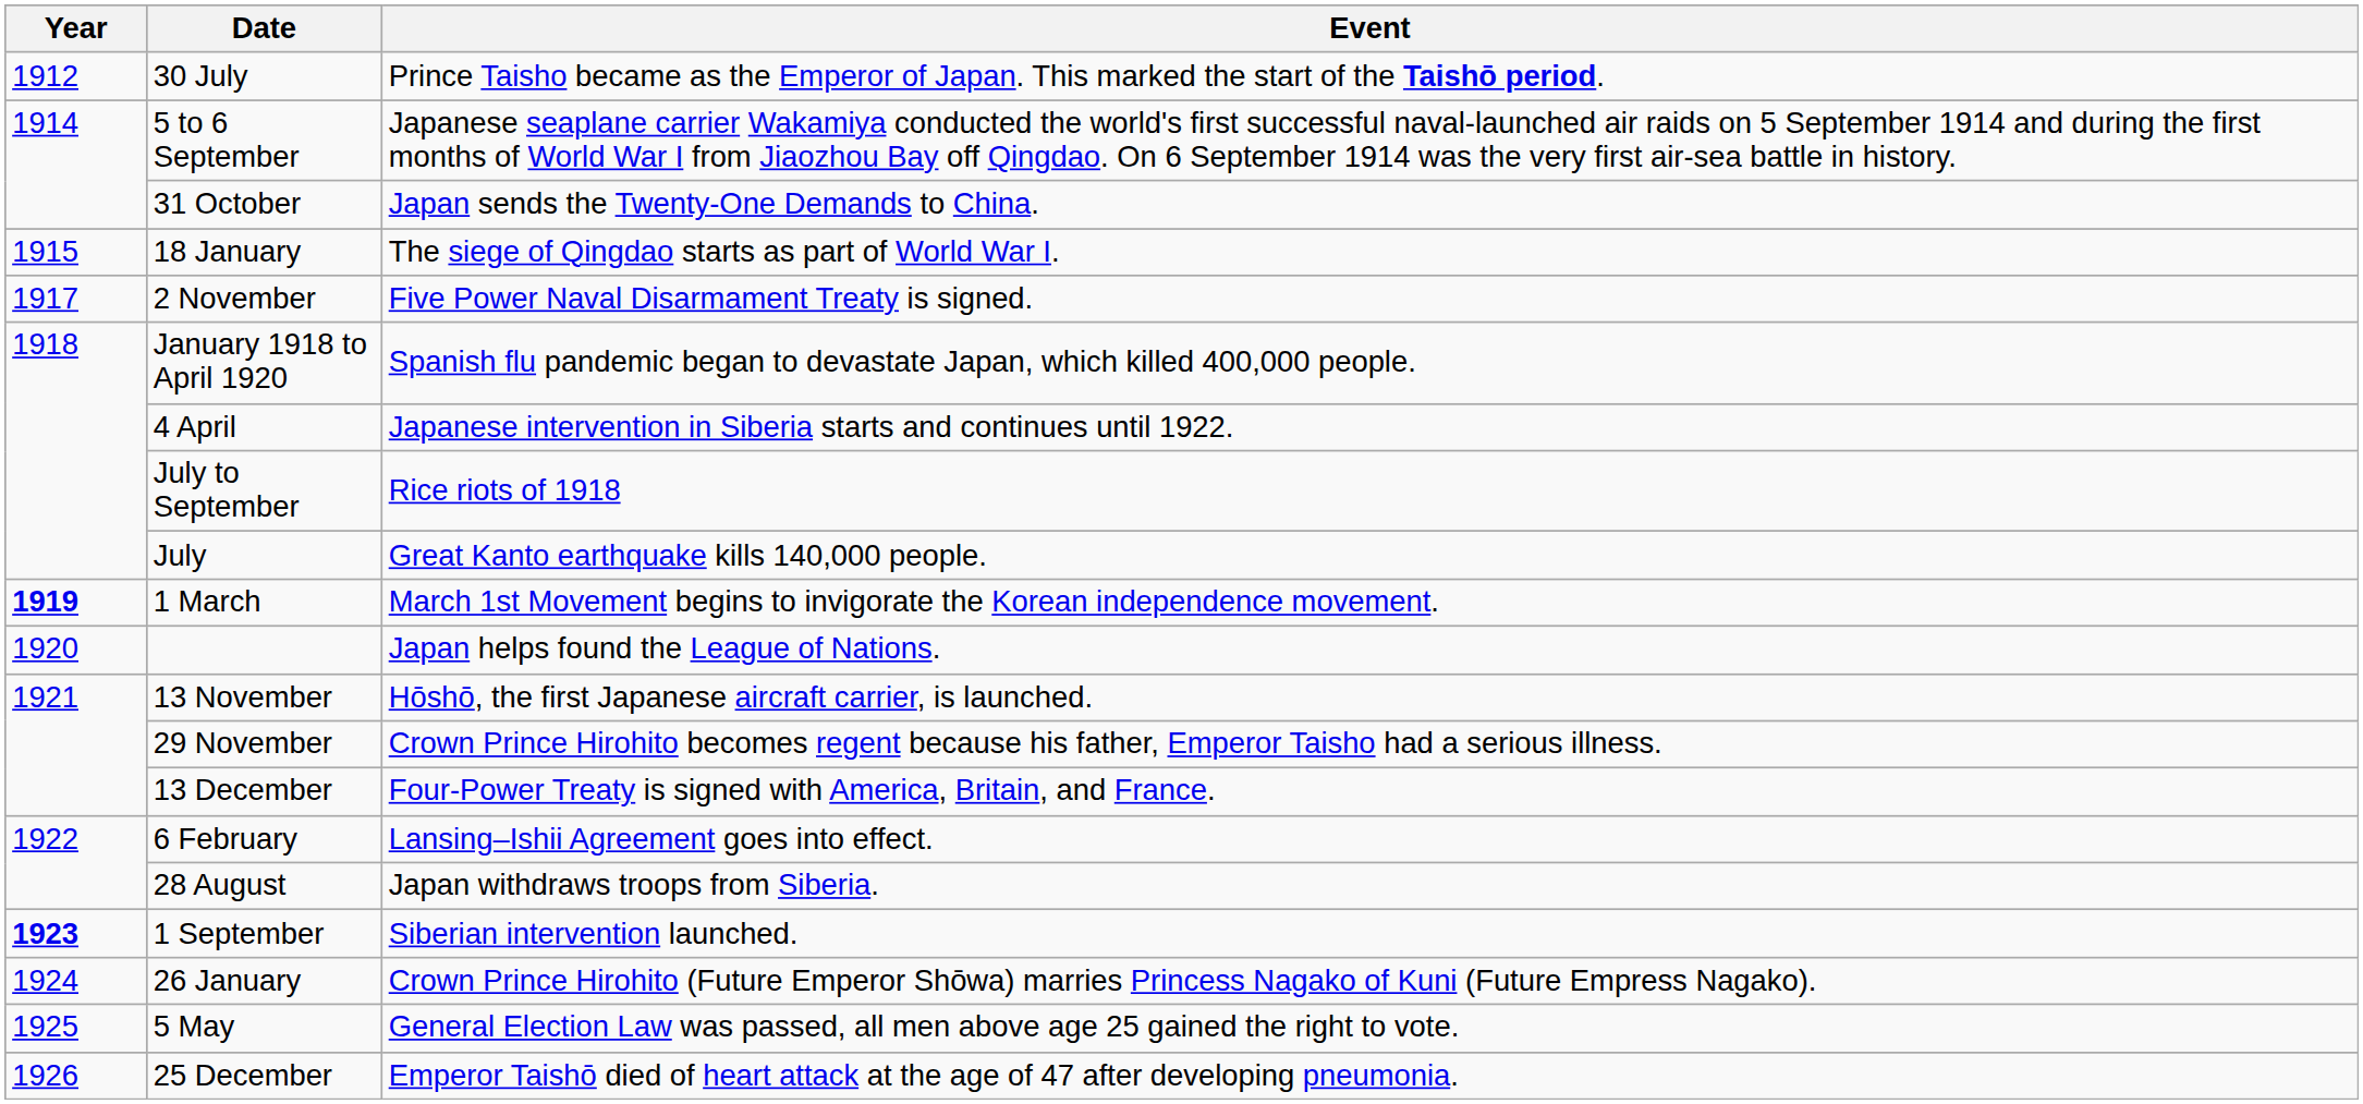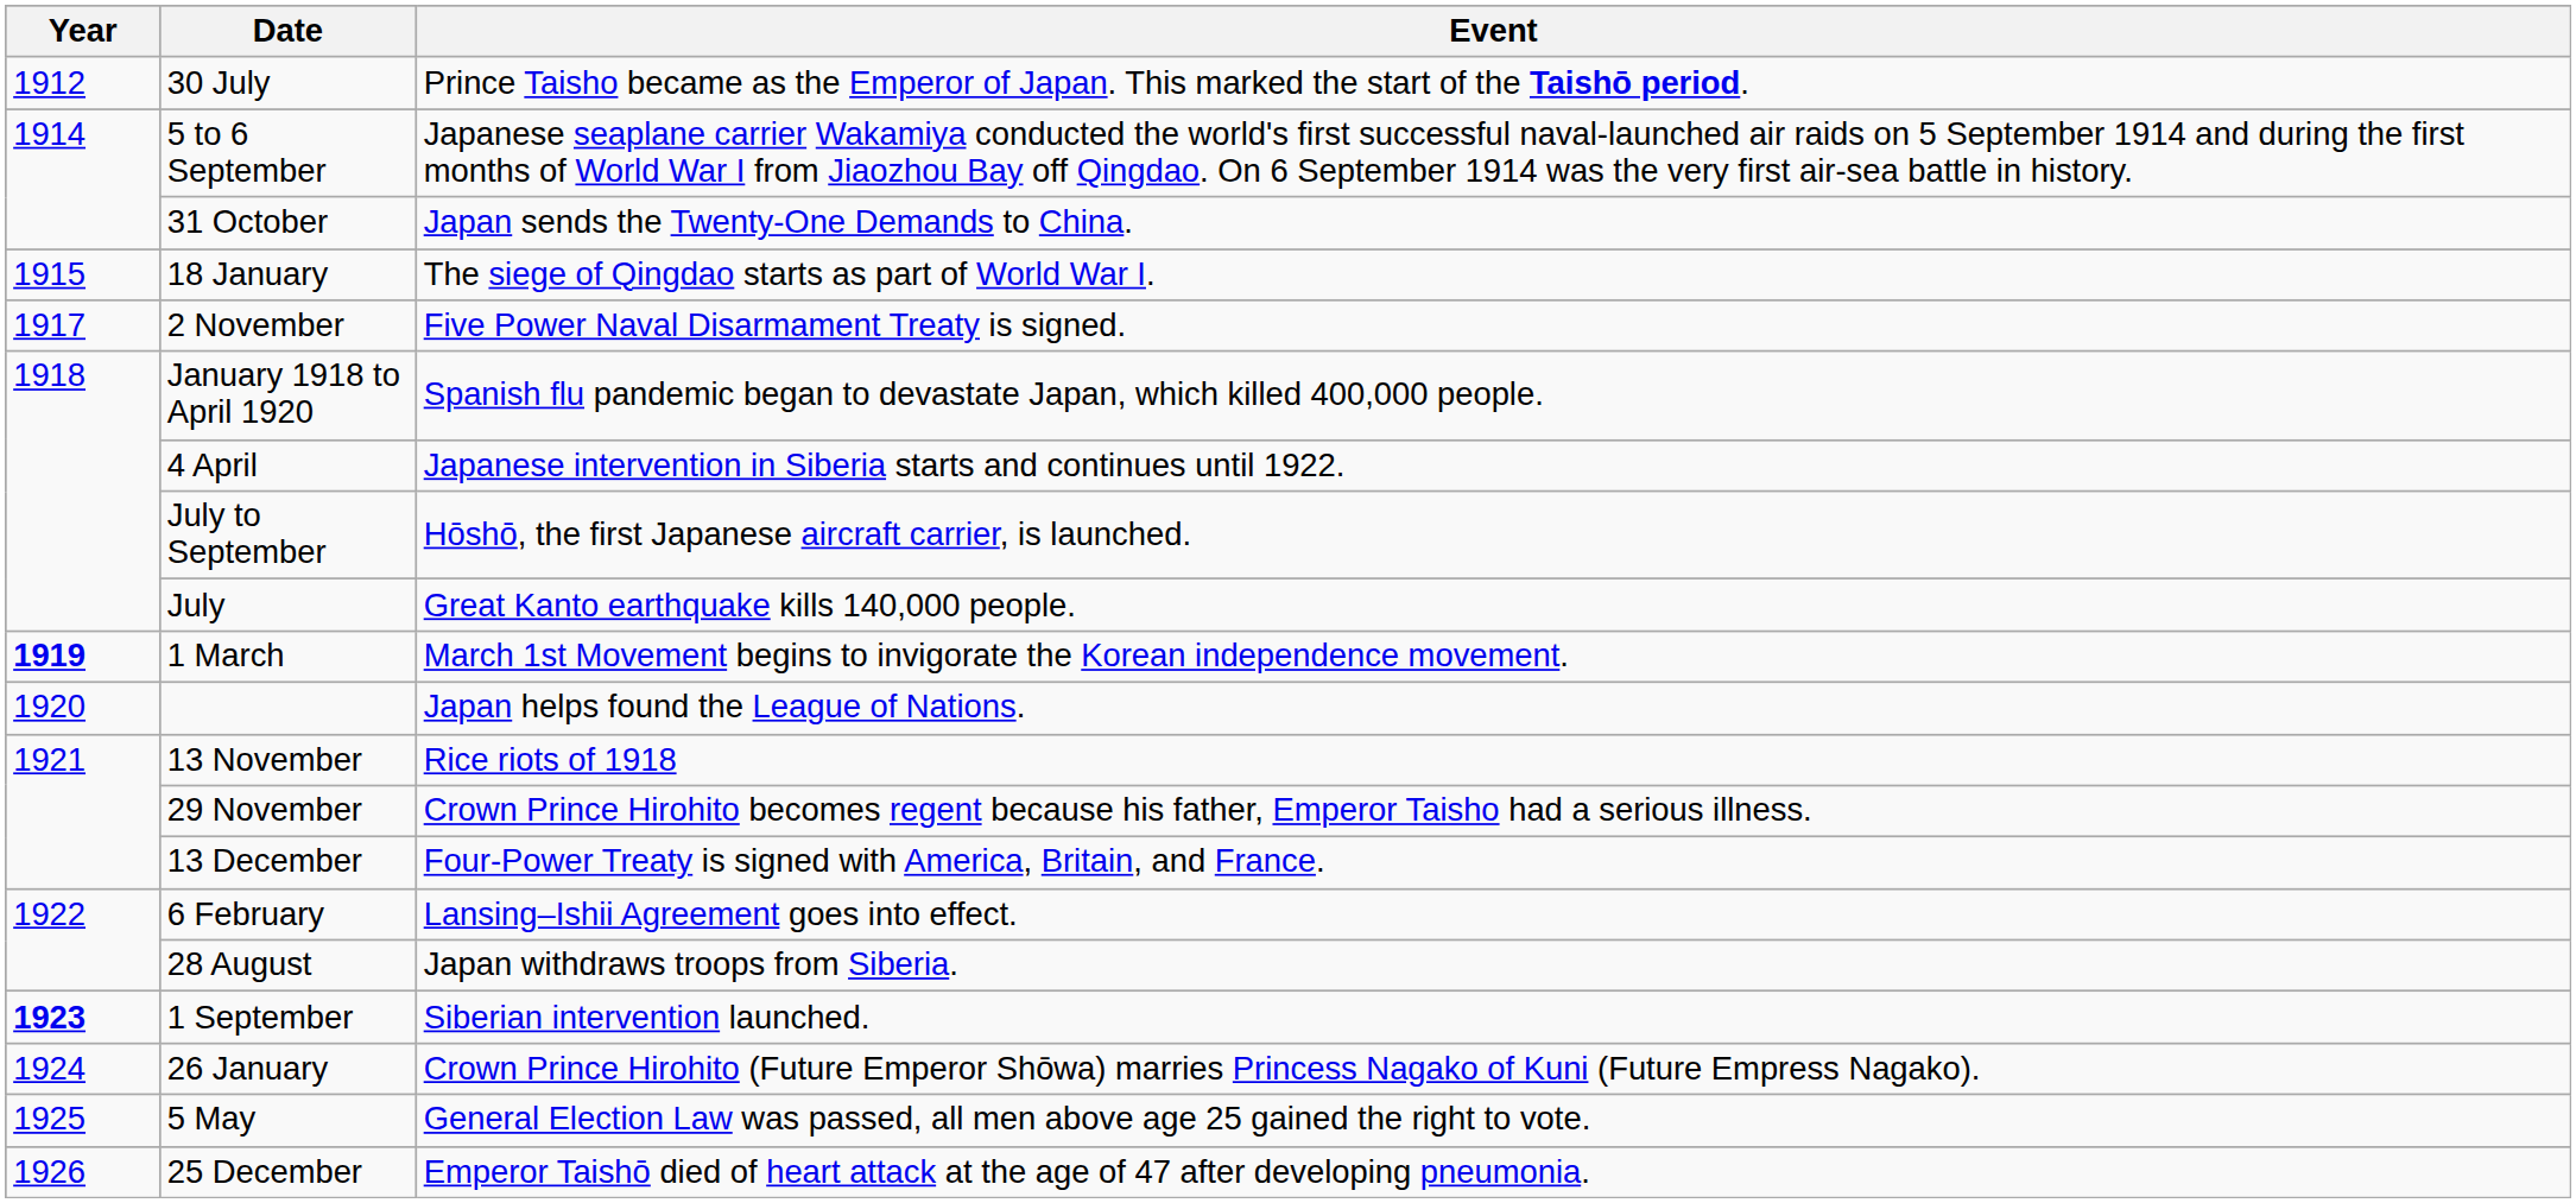July to September | Event: Rice riots of 1918 -> Hōshō, the first Japanese aircraft carrier, is launched.
13 November | Event: Hōshō, the first Japanese aircraft carrier, is launched. -> Rice riots of 1918
